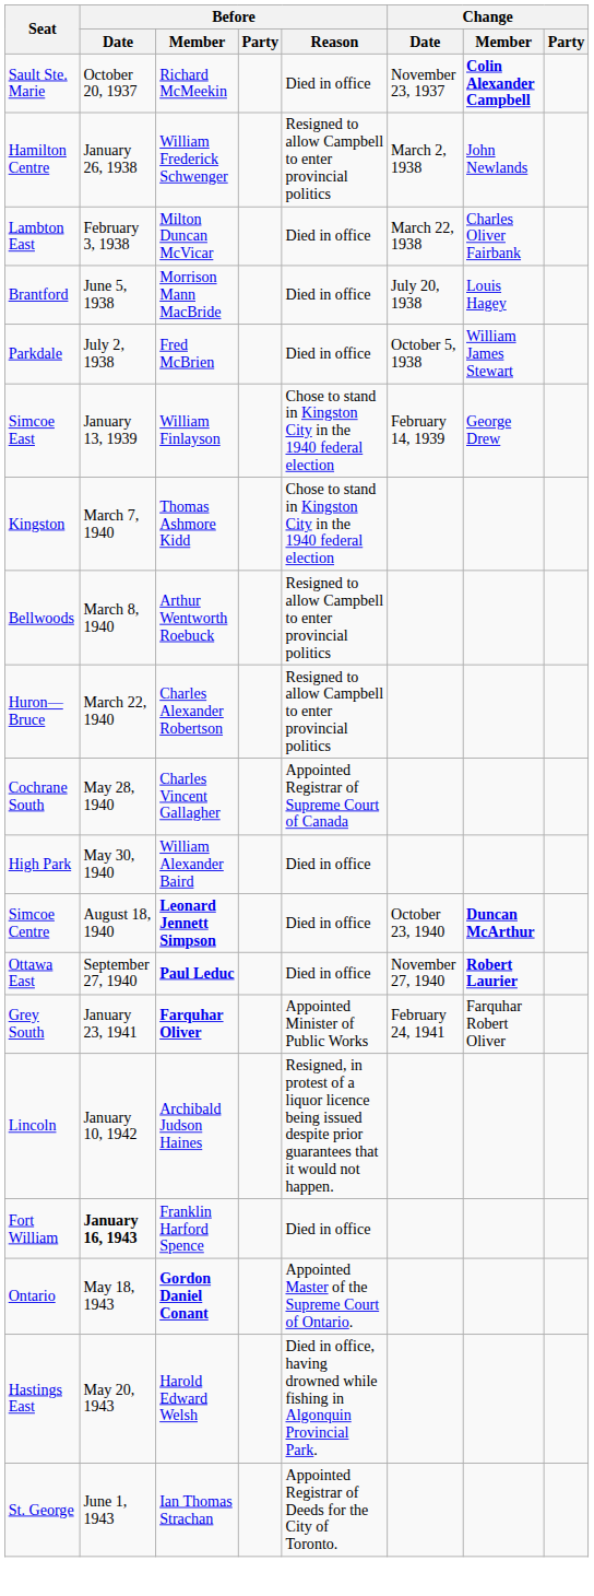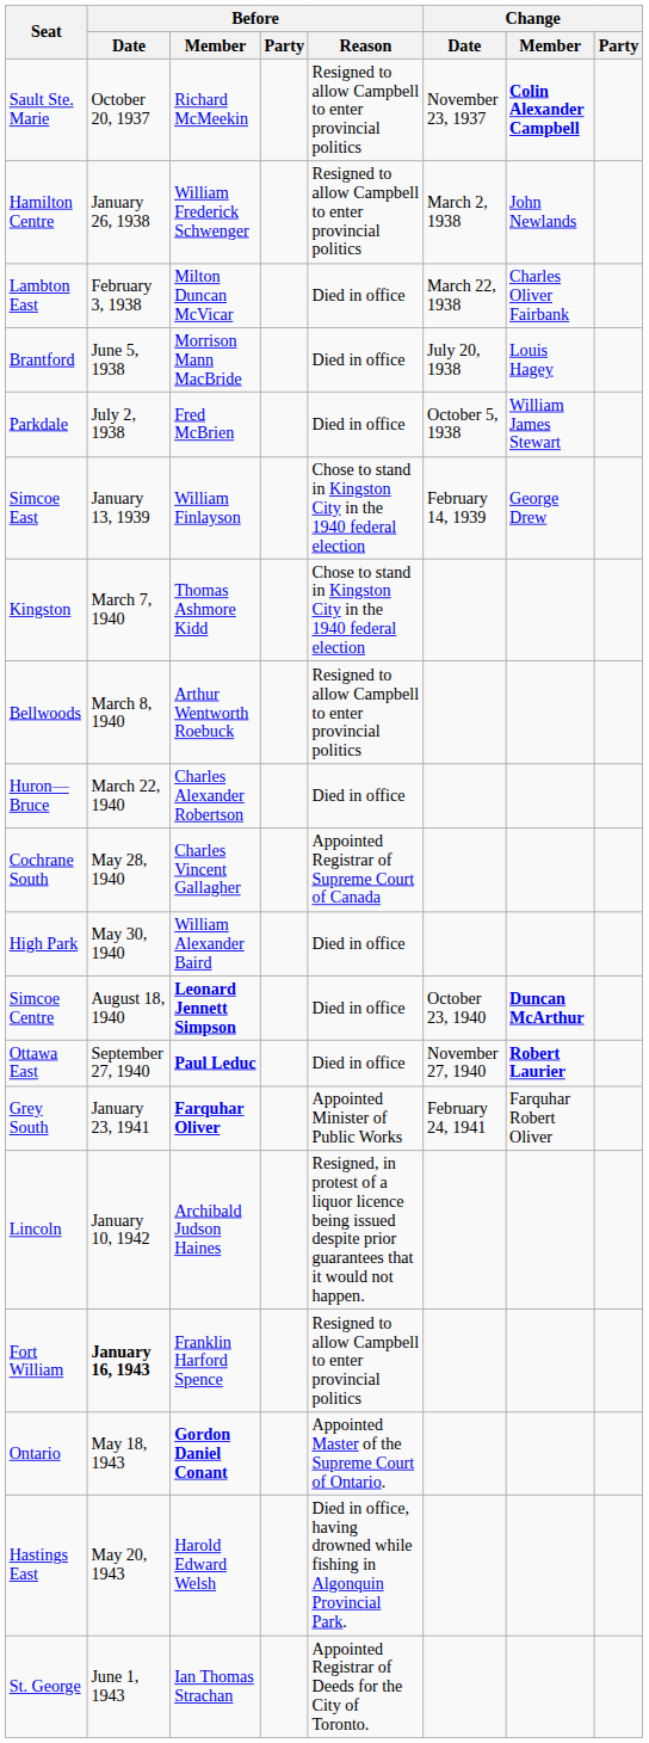Sault Ste. Marie | Before / Reason: Died in office -> Resigned to allow Campbell to enter provincial politics
Huron—Bruce | Before / Reason: Resigned to allow Campbell to enter provincial politics -> Died in office
Fort William | Before / Reason: Died in office -> Resigned to allow Campbell to enter provincial politics
